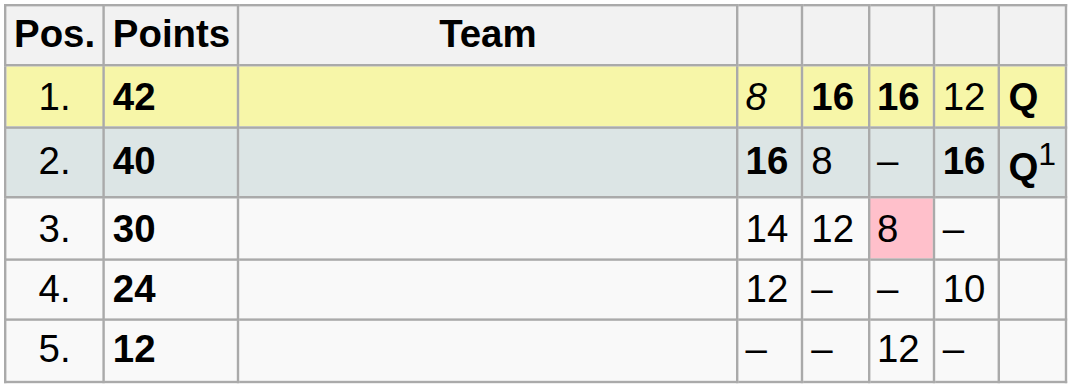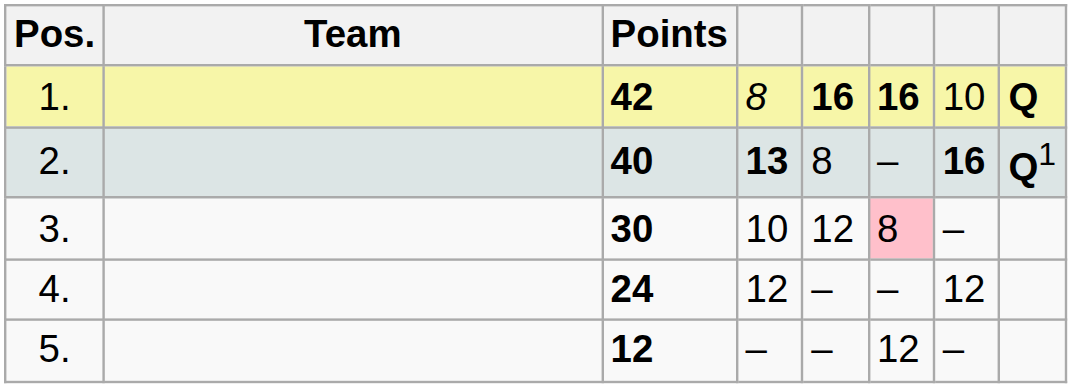columns swapped: Team <-> Points
1. | column 7: 12 -> 10
2. | column 4: 16 -> 13
3. | column 4: 14 -> 10
4. | column 7: 10 -> 12
